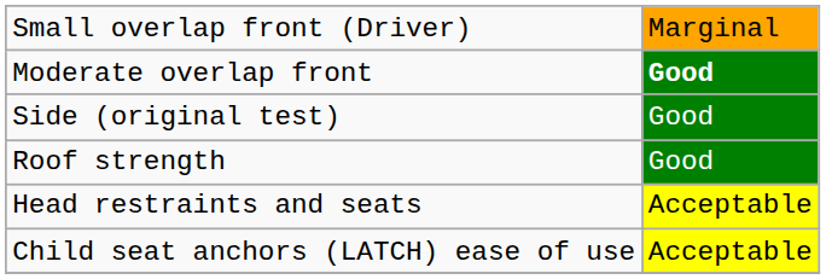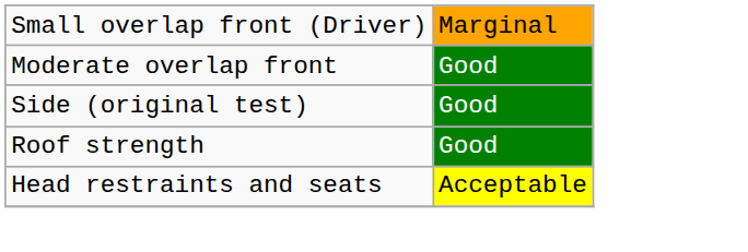Moderate overlap front | column 2: bold -> normal
- row: Child seat anchors (LATCH) ease of use | Acceptable
